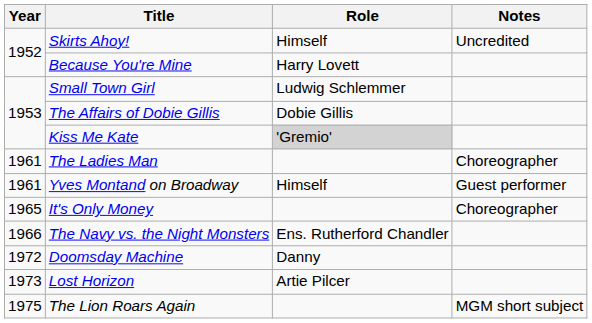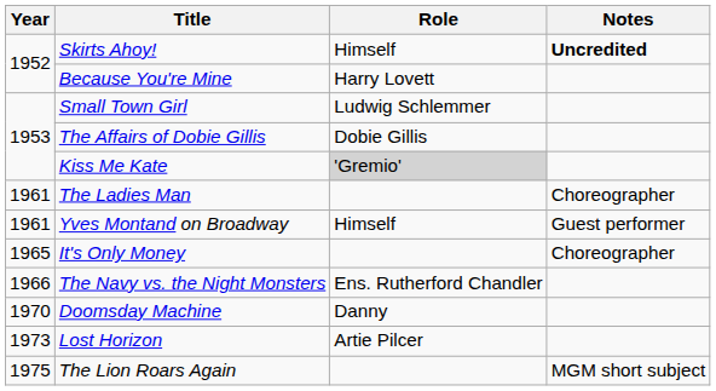Skirts Ahoy! | Notes: normal -> bold
Doomsday Machine | Year: 1972 -> 1970
